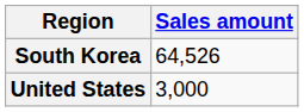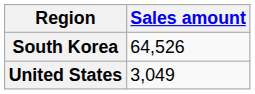United States | Sales amount: 3,000 -> 3,049
